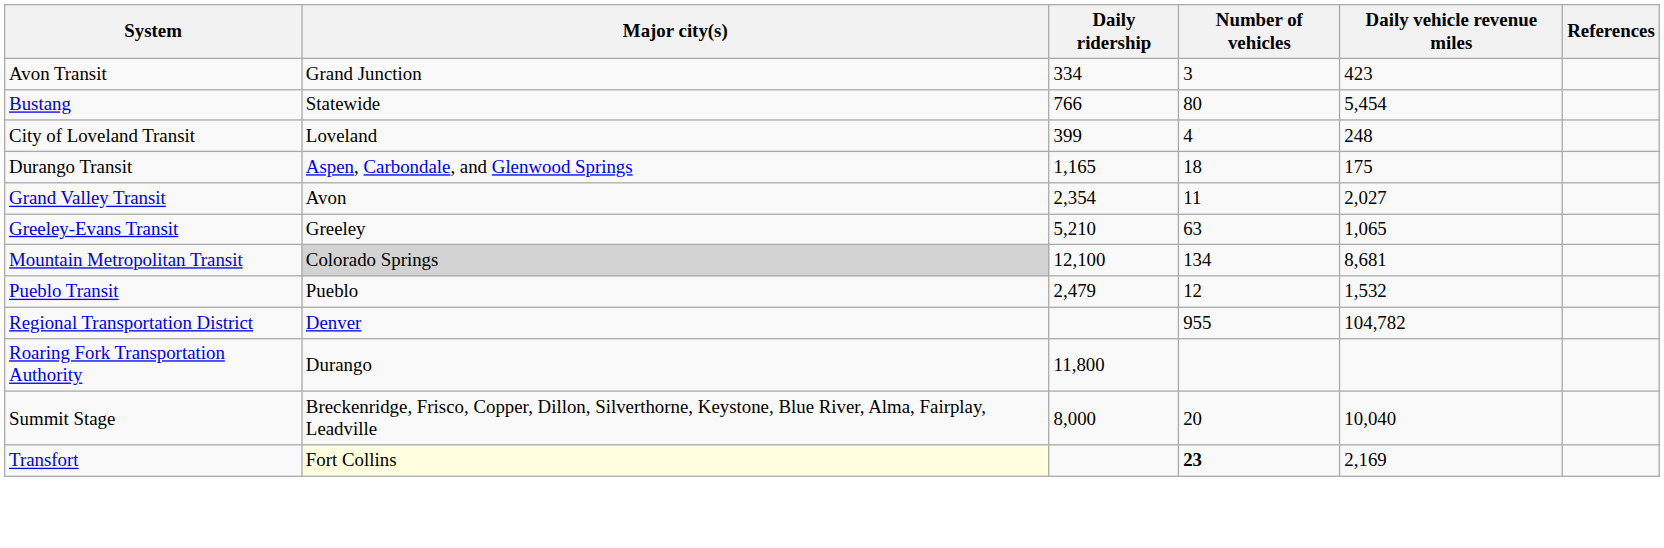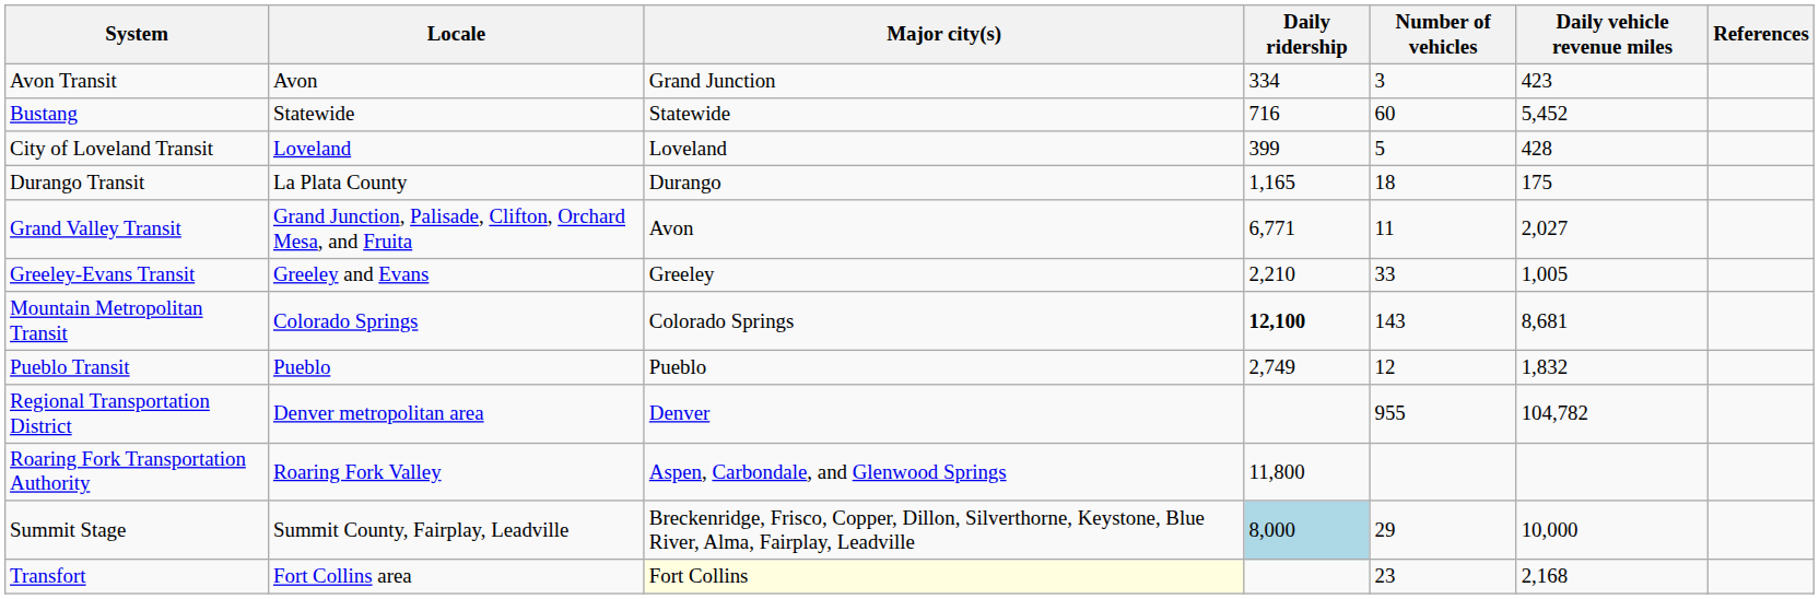+ column: Locale | Avon | Statewide | Loveland | La Plata County | Grand Junction, Palisade, Clifton, Orchard Mesa, and Fruita | Greeley and Evans | Colorado Springs | Pueblo | Denver metropolitan area | Roaring Fork Valley | Summit County, Fairplay, Leadville | Fort Collins area
Bustang | Daily ridership: 766 -> 716
Bustang | Number of vehicles: 80 -> 60
Bustang | Daily vehicle revenue miles: 5,454 -> 5,452
City of Loveland Transit | Number of vehicles: 4 -> 5
City of Loveland Transit | Daily vehicle revenue miles: 248 -> 428
Durango Transit | Major city(s): Aspen, Carbondale, and Glenwood Springs -> Durango
Grand Valley Transit | Daily ridership: 2,354 -> 6,771
Greeley-Evans Transit | Daily ridership: 5,210 -> 2,210
Greeley-Evans Transit | Number of vehicles: 63 -> 33
Greeley-Evans Transit | Daily vehicle revenue miles: 1,065 -> 1,005
Mountain Metropolitan Transit | Major city(s): lightgrey background -> no background
Mountain Metropolitan Transit | Daily ridership: normal -> bold
Mountain Metropolitan Transit | Number of vehicles: 134 -> 143
Pueblo Transit | Daily ridership: 2,479 -> 2,749
Pueblo Transit | Daily vehicle revenue miles: 1,532 -> 1,832
Roaring Fork Transportation Authority | Major city(s): Durango -> Aspen, Carbondale, and Glenwood Springs
Summit Stage | Daily ridership: no background -> lightblue background
Summit Stage | Number of vehicles: 20 -> 29
Summit Stage | Daily vehicle revenue miles: 10,040 -> 10,000
Transfort | Number of vehicles: bold -> normal
Transfort | Daily vehicle revenue miles: 2,169 -> 2,168
